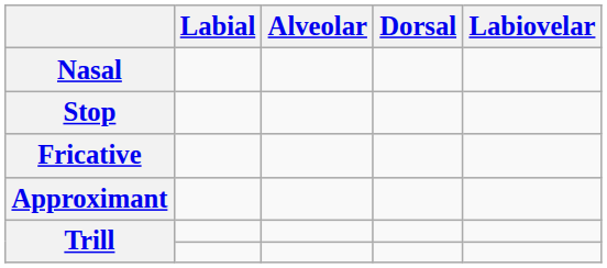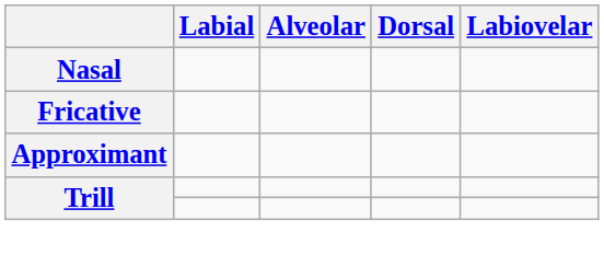- row: Stop
